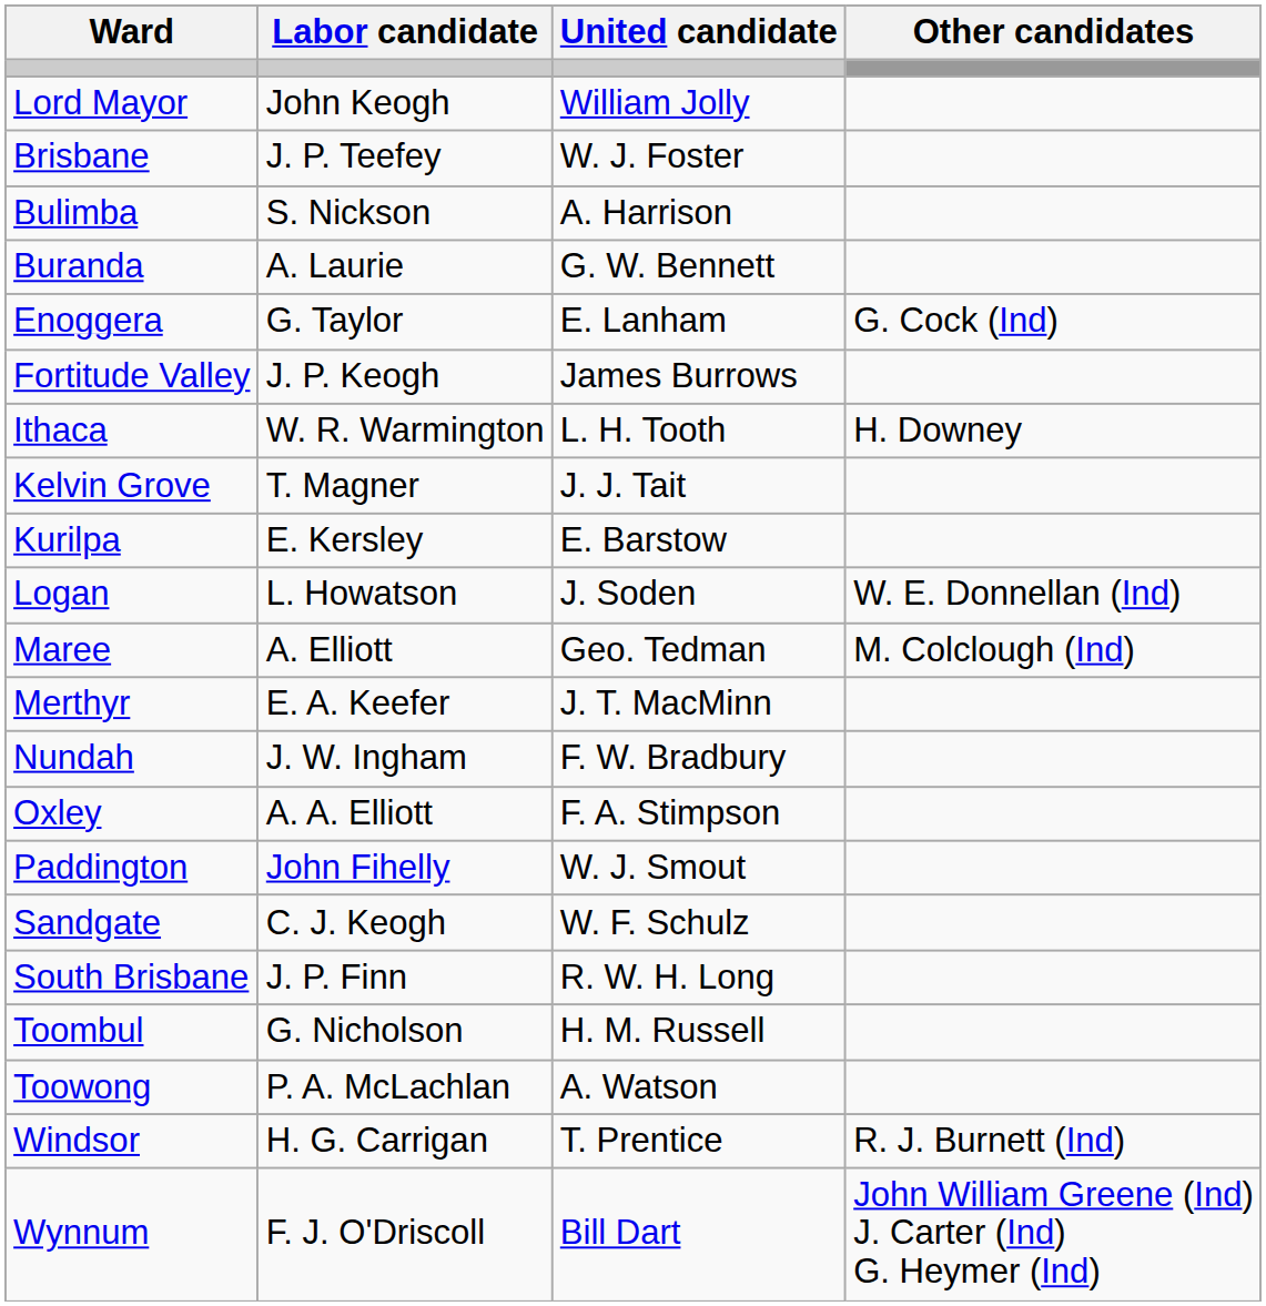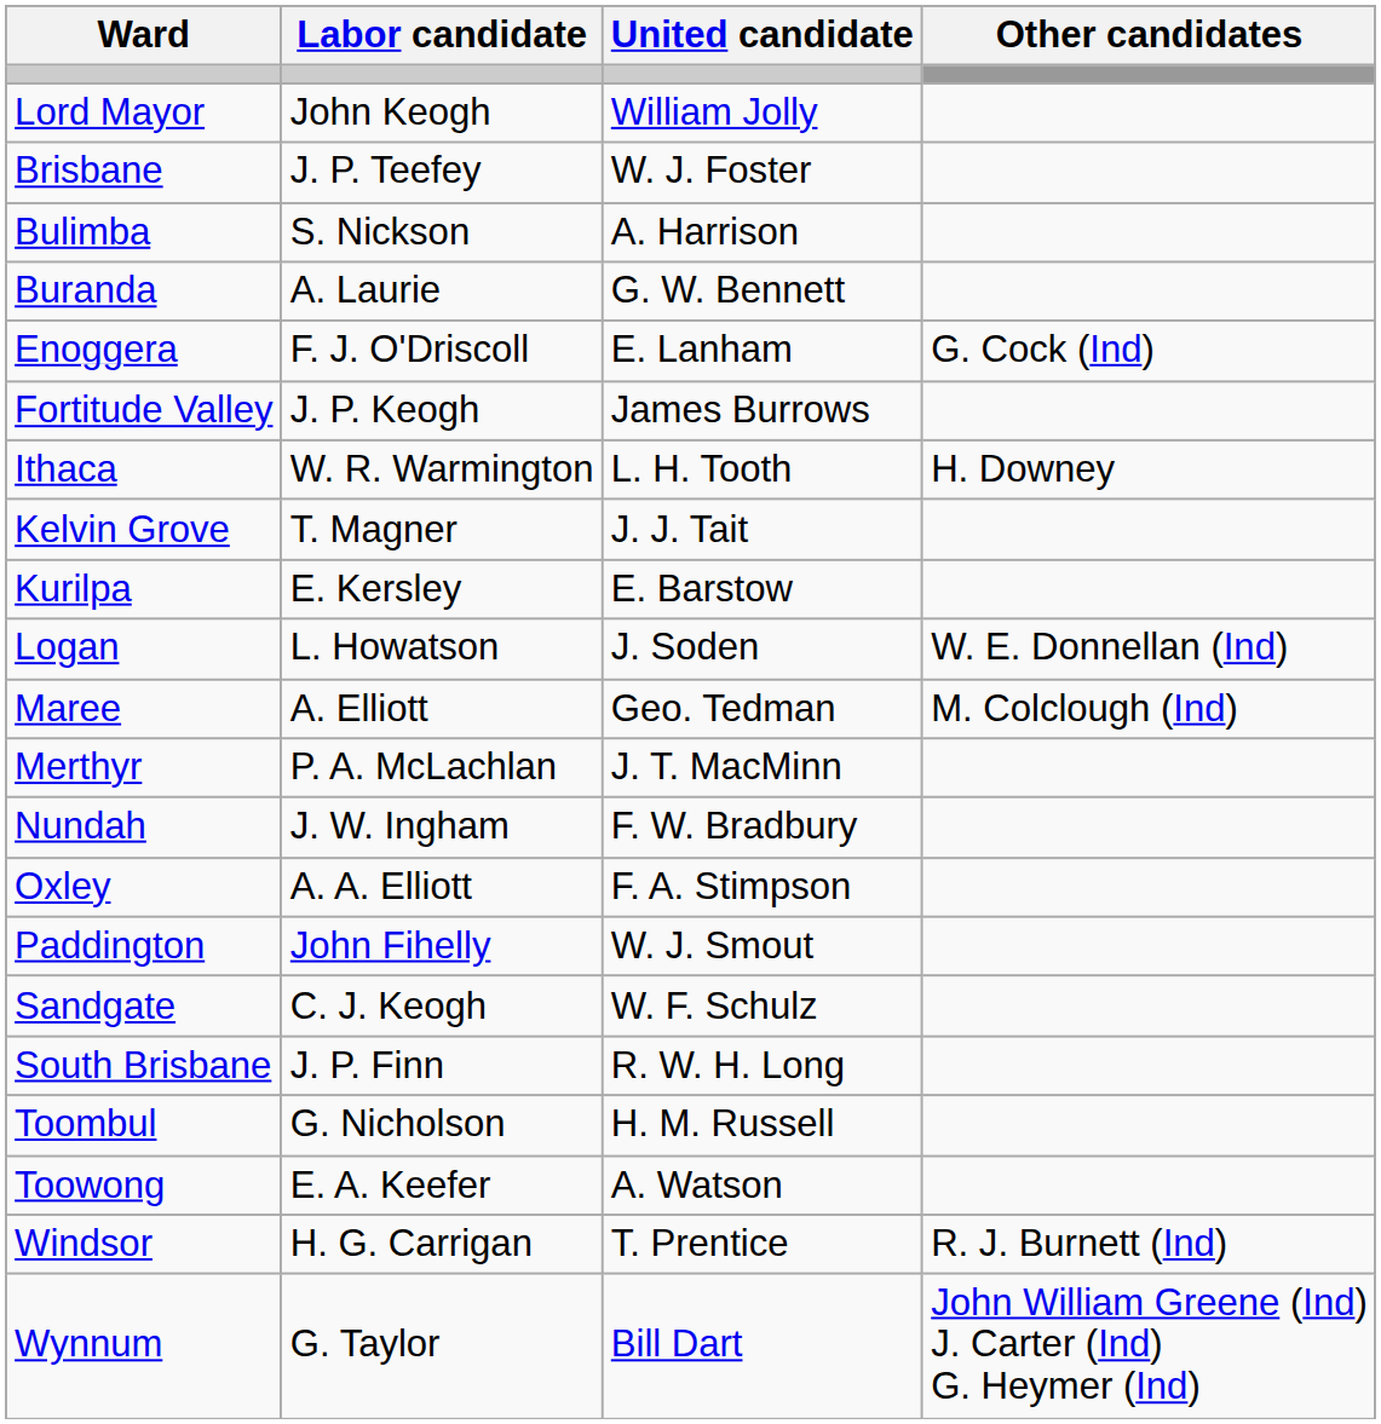Enoggera | Labor candidate: G. Taylor -> F. J. O'Driscoll
Merthyr | Labor candidate: E. A. Keefer -> P. A. McLachlan
Toowong | Labor candidate: P. A. McLachlan -> E. A. Keefer
Wynnum | Labor candidate: F. J. O'Driscoll -> G. Taylor
